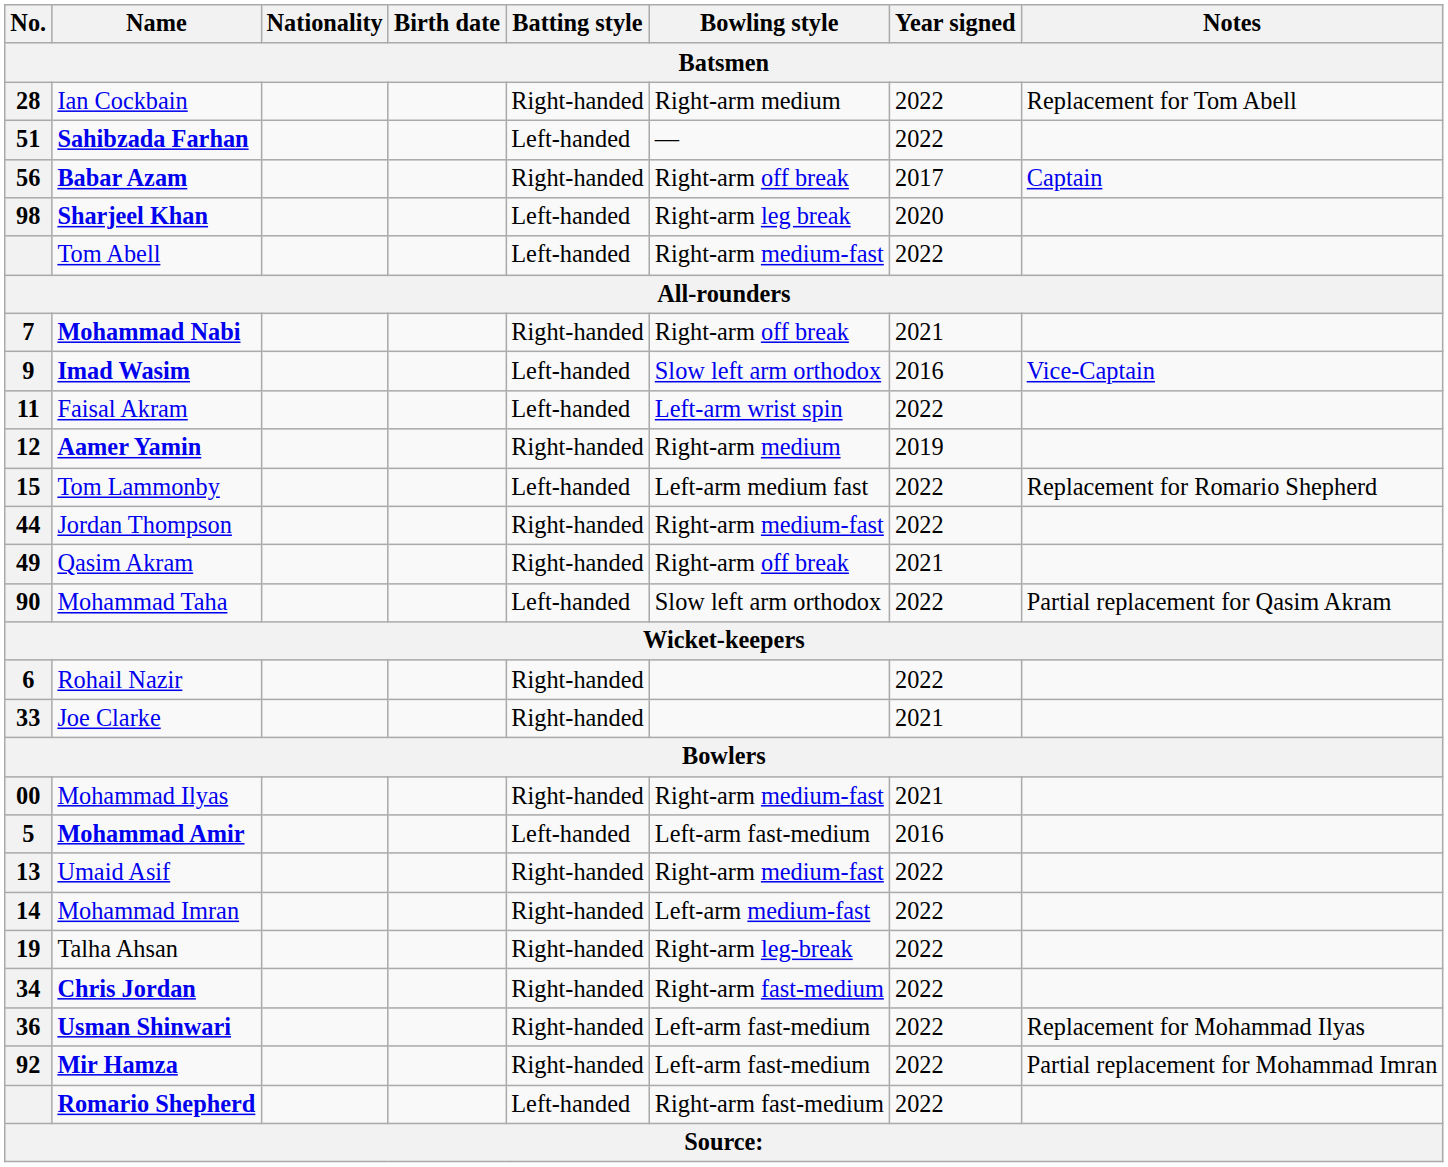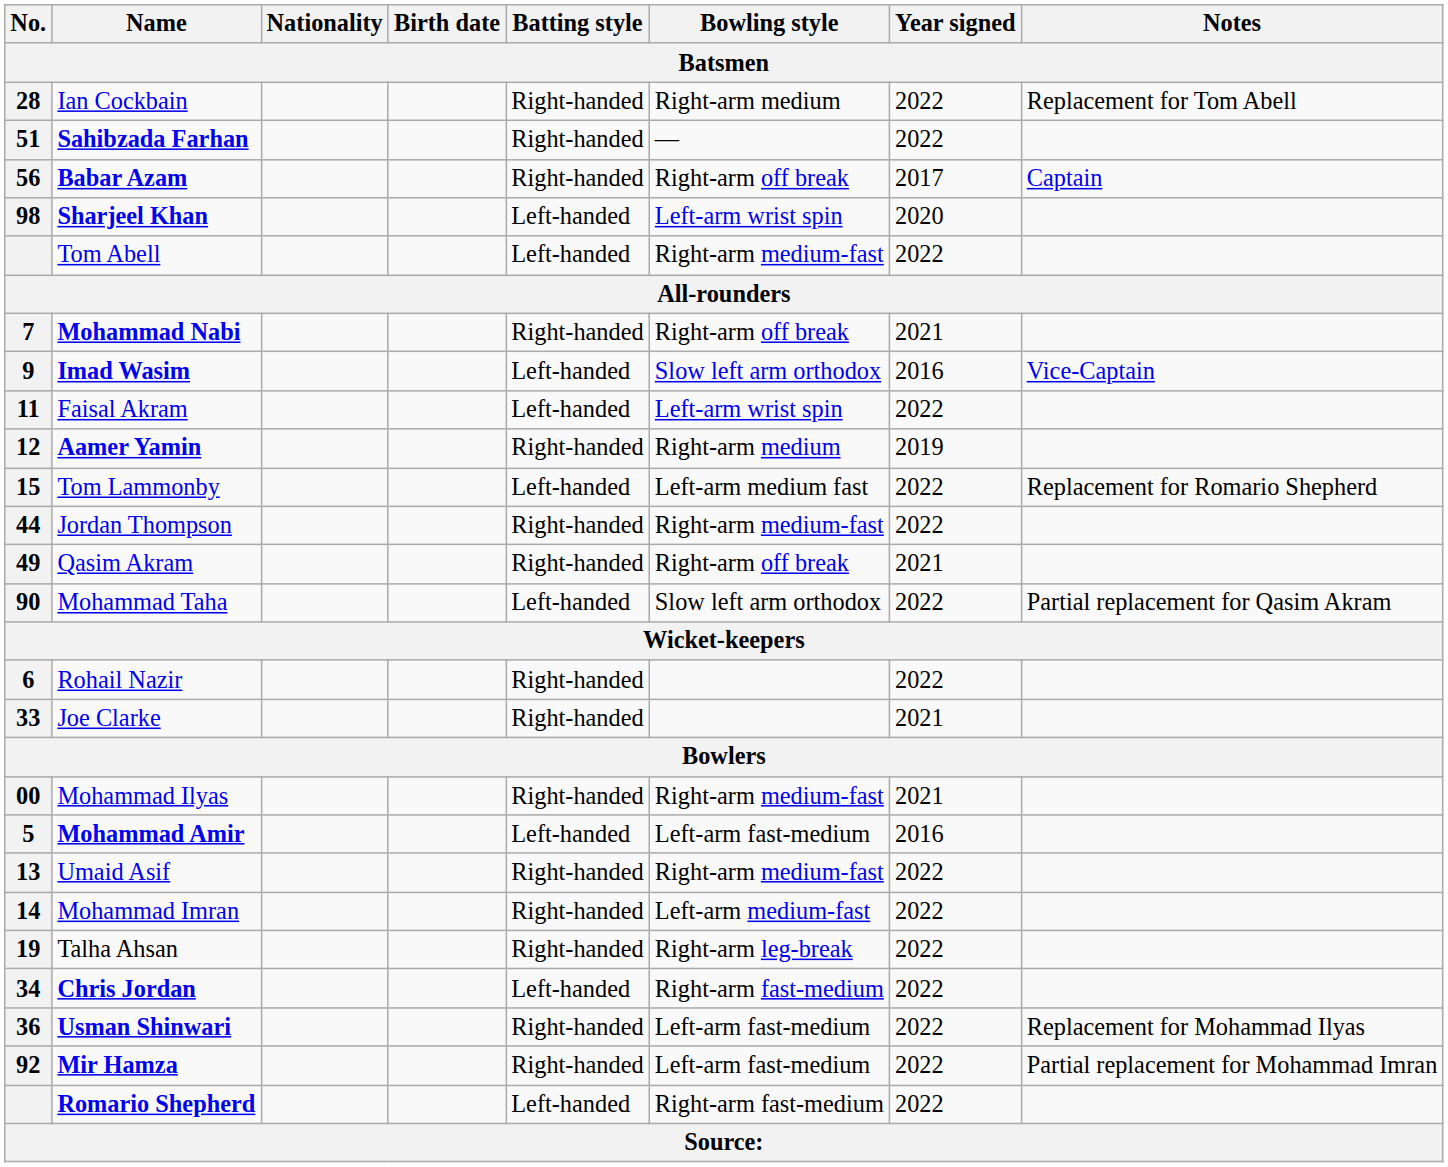Sahibzada Farhan | Batting style: Left-handed -> Right-handed
Sharjeel Khan | Bowling style: Right-arm leg break -> Left-arm wrist spin
Chris Jordan | Batting style: Right-handed -> Left-handed
